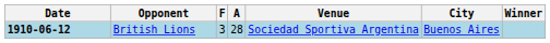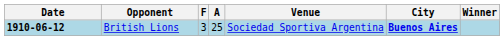British Lions | A: 28 -> 25
British Lions | City: normal -> bold
